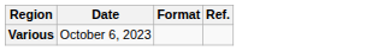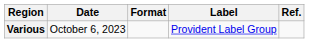+ column: Label | Provident Label Group
